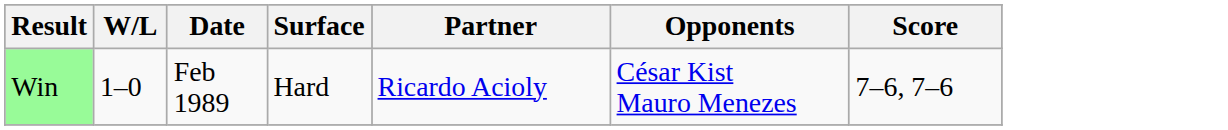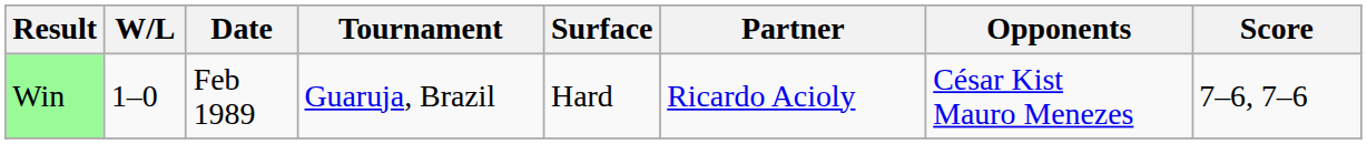+ column: Tournament | Guaruja, Brazil
